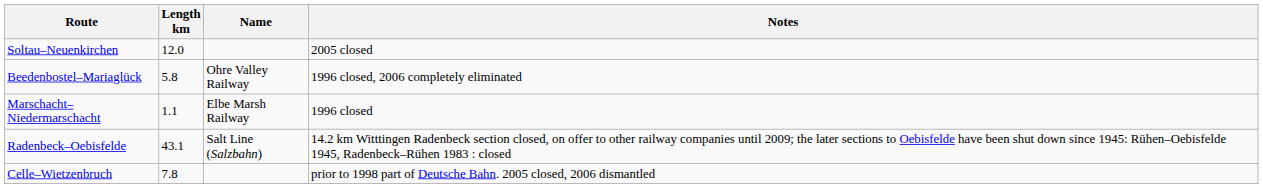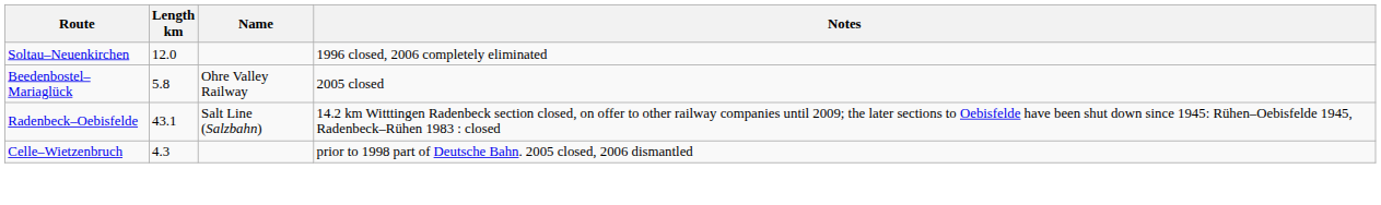Soltau–Neuenkirchen | Notes: 2005 closed -> 1996 closed, 2006 completely eliminated
Beedenbostel–Mariaglück | Notes: 1996 closed, 2006 completely eliminated -> 2005 closed
- row: Marschacht–Niedermarschacht | 1.1 | Elbe Marsh Railway | 1996 closed
Celle–Wietzenbruch | Length km: 7.8 -> 4.3
